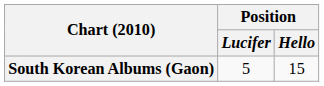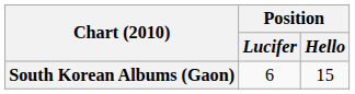South Korean Albums (Gaon) | Position / Lucifer: 5 -> 6
